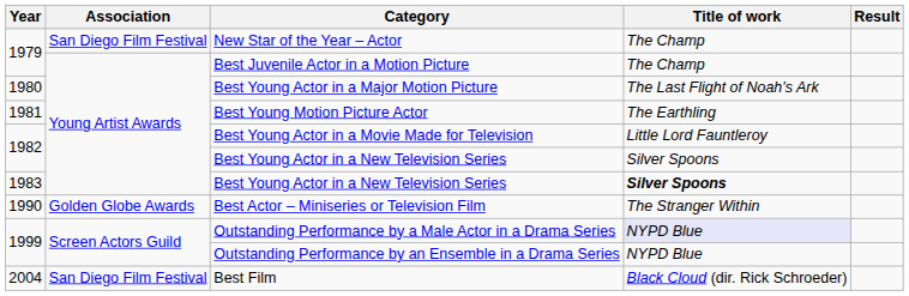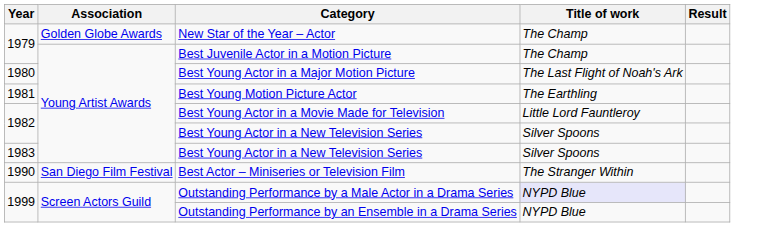New Star of the Year – Actor | Association: San Diego Film Festival -> Golden Globe Awards
1983 / Best Young Actor in a New Television Series | Title of work: bold -> normal
Best Actor – Miniseries or Television Film | Association: Golden Globe Awards -> San Diego Film Festival
- row: 2004 | San Diego Film Festival | Best Film | Black Cloud (dir. Rick Schroeder)
